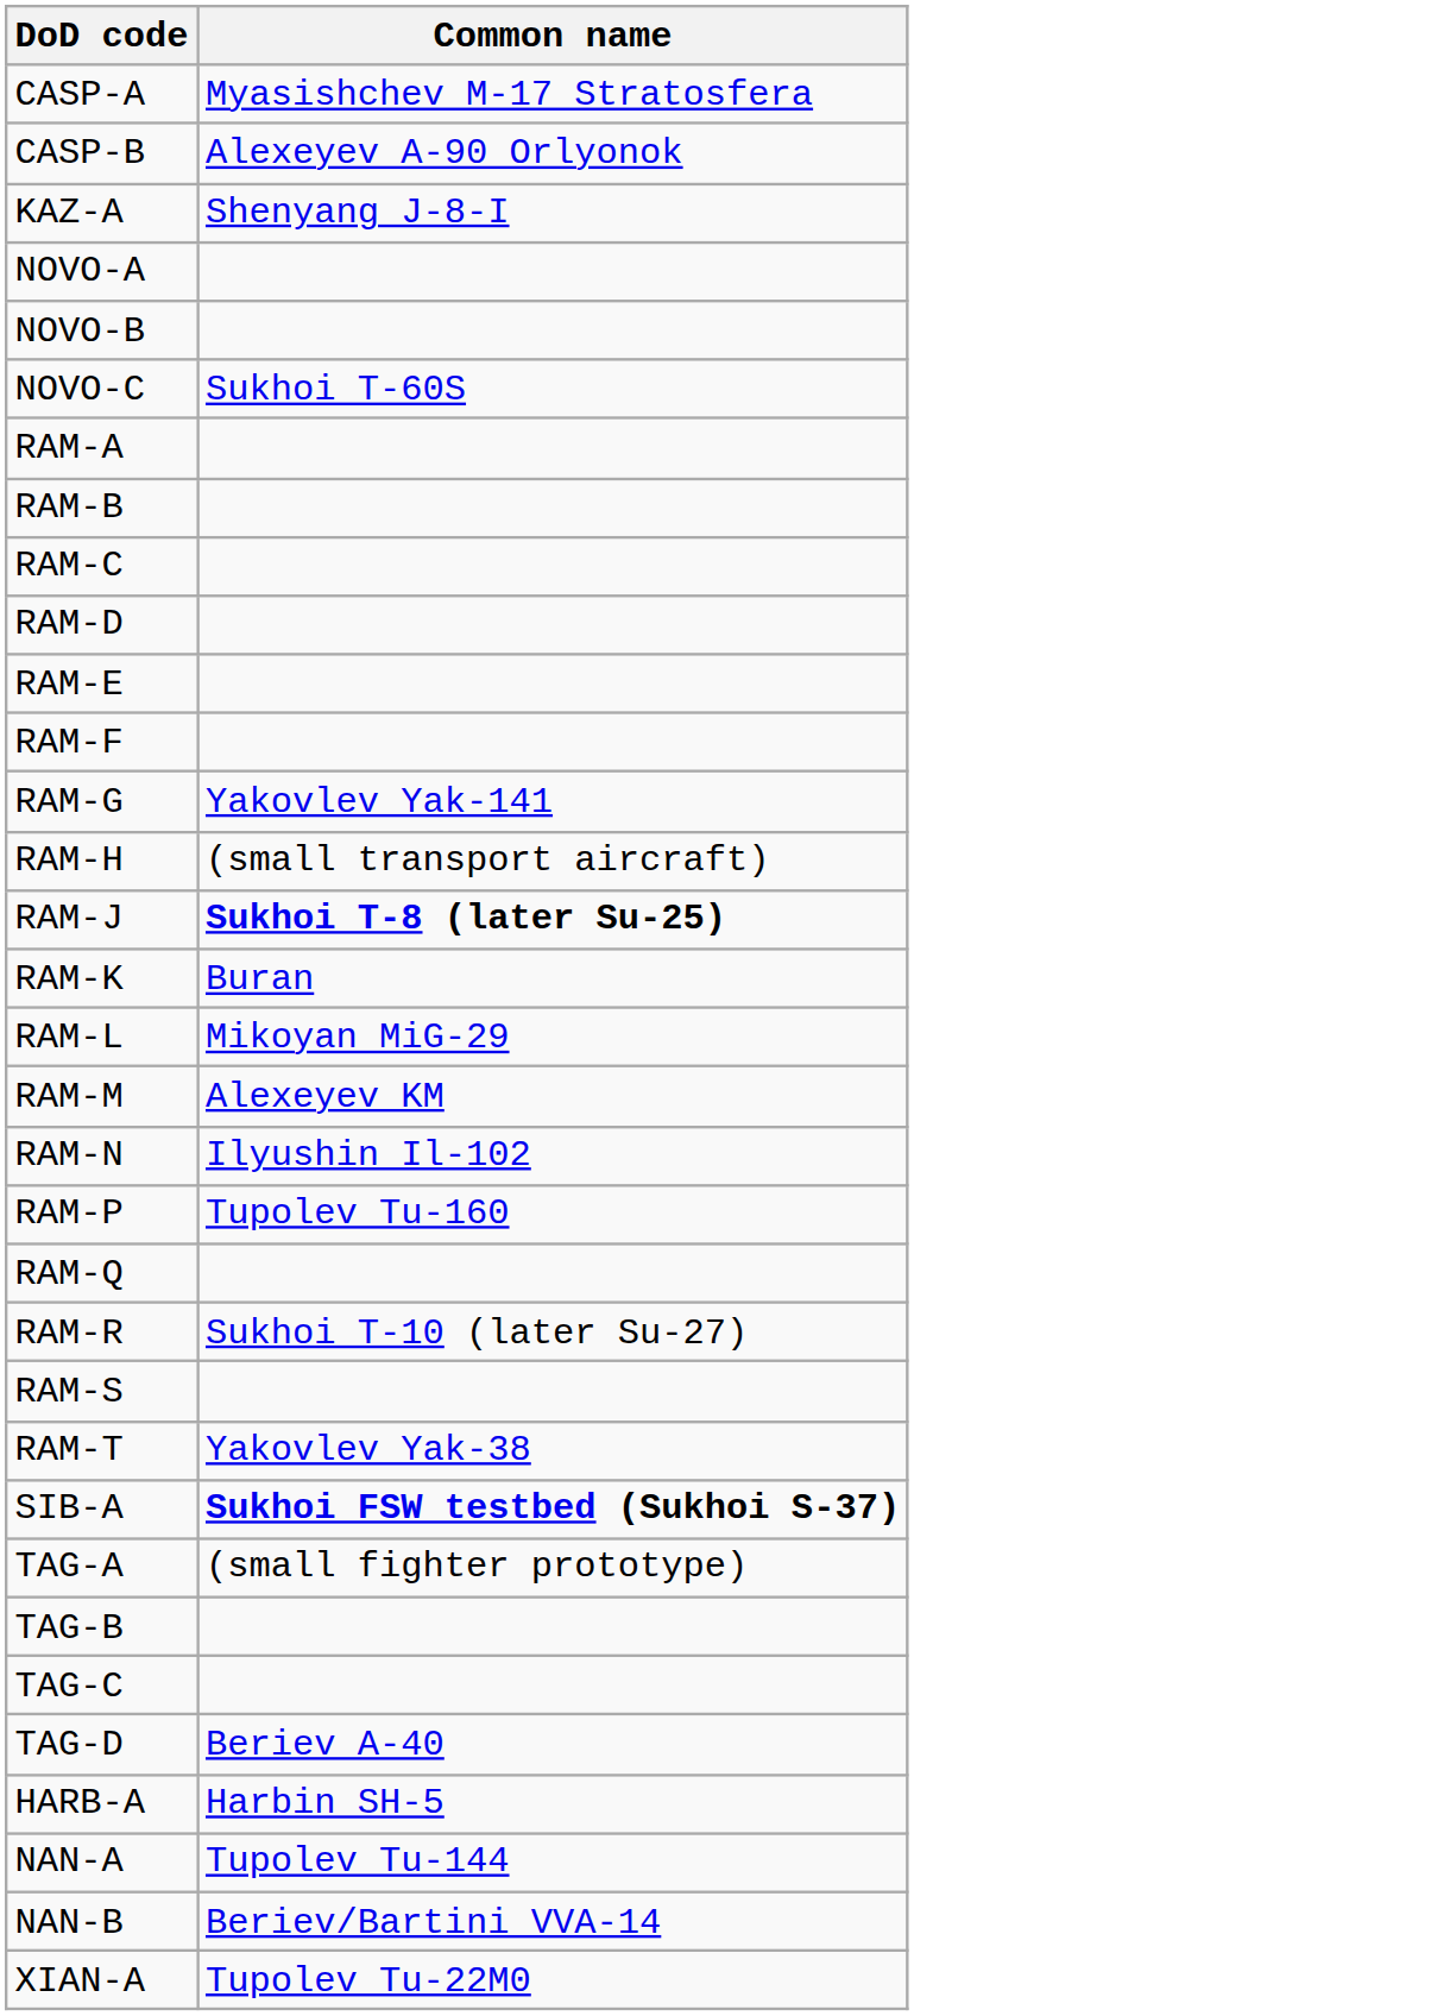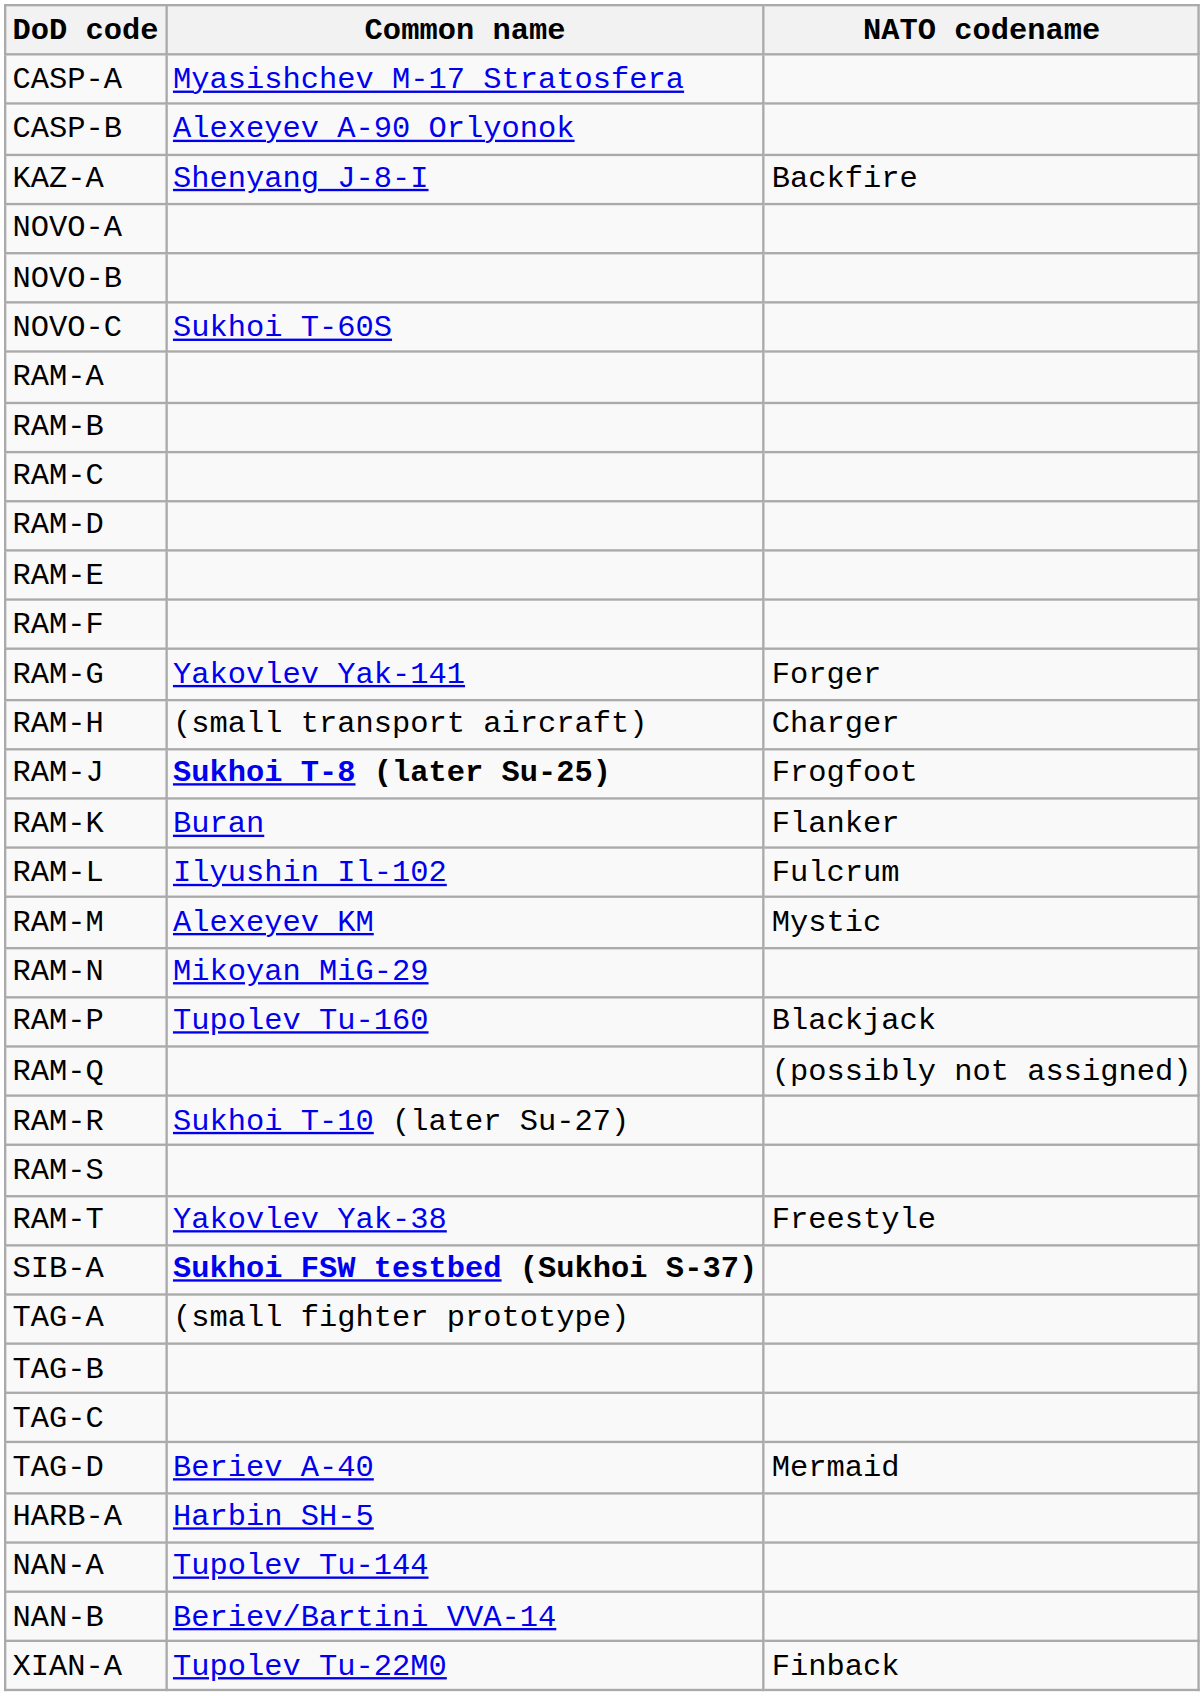+ column: NATO codename | Backfire | Forger | Charger | Frogfoot | Flanker | Fulcrum | Mystic | Blackjack | (possibly not assigned) | Freestyle | Mermaid | Finback
RAM-L | Common name: Mikoyan MiG-29 -> Ilyushin Il-102
RAM-N | Common name: Ilyushin Il-102 -> Mikoyan MiG-29
